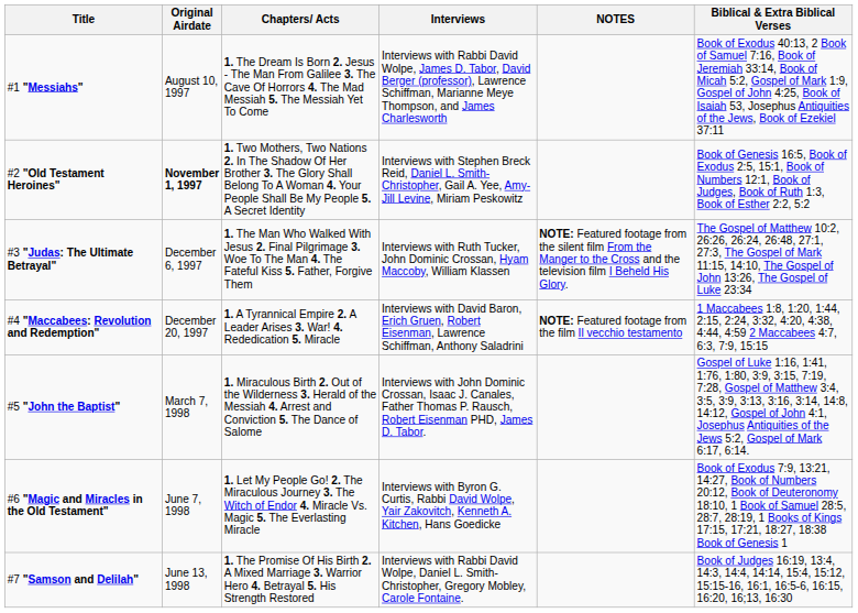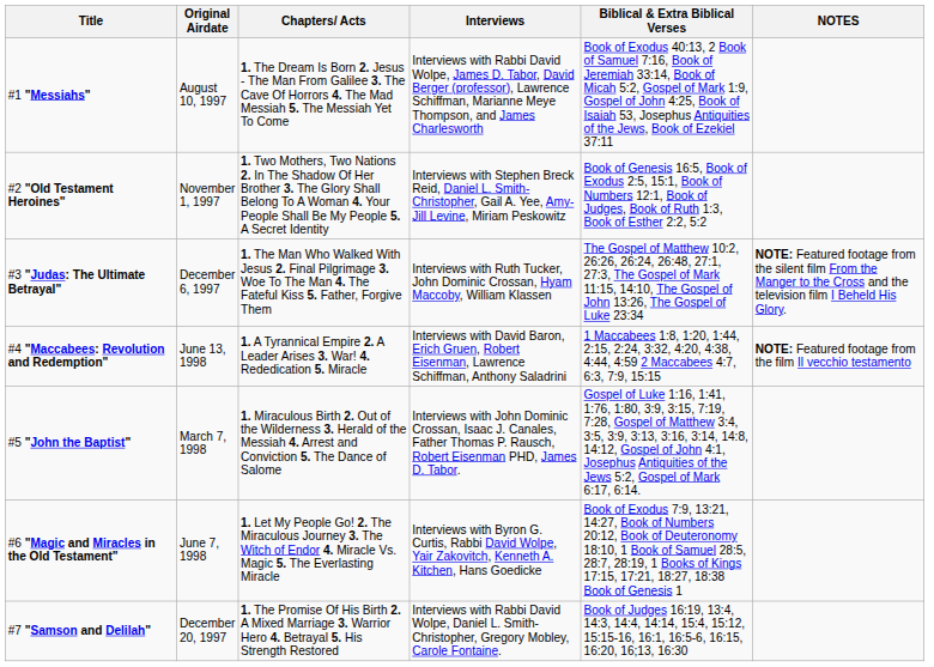columns swapped: Biblical & Extra Biblical Verses <-> NOTES
#2 "Old Testament Heroines" | Original Airdate: bold -> normal
#4 "Maccabees: Revolution and Redemption" | Original Airdate: December 20, 1997 -> June 13, 1998
#7 "Samson and Delilah" | Original Airdate: June 13, 1998 -> December 20, 1997
